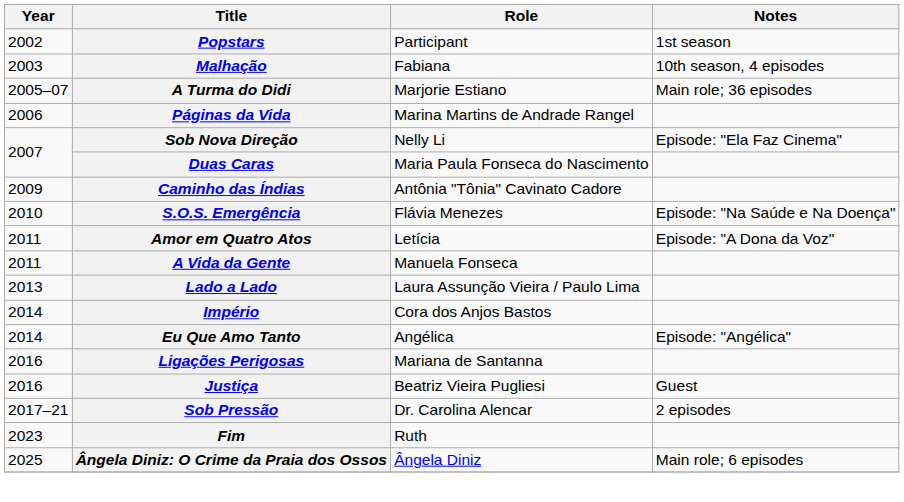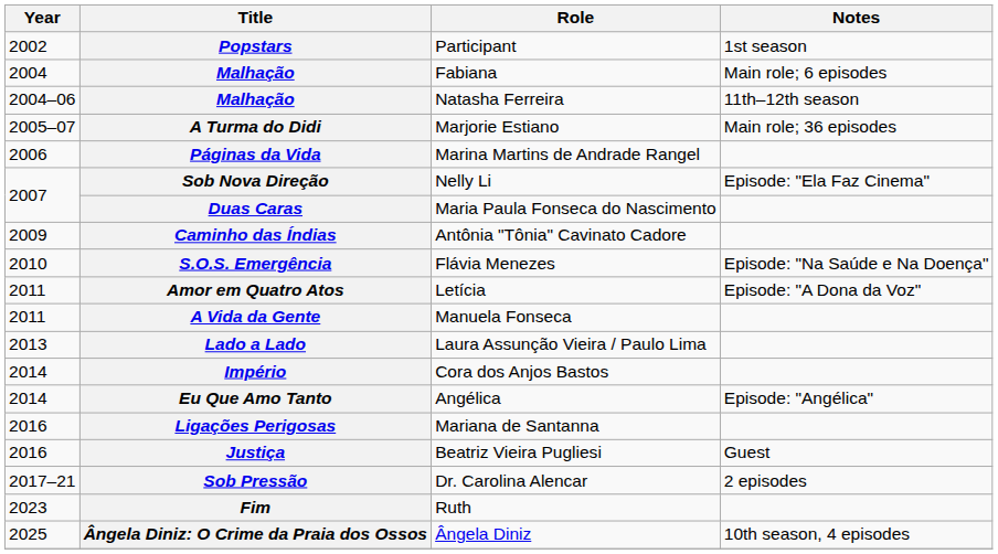Malhação / Fabiana | Year: 2003 -> 2004
Malhação / Fabiana | Notes: 10th season, 4 episodes -> Main role; 6 episodes
+ row: 2004–06 | Malhação | Natasha Ferreira | 11th–12th season
Ângela Diniz: O Crime da Praia dos Ossos | Notes: Main role; 6 episodes -> 10th season, 4 episodes
